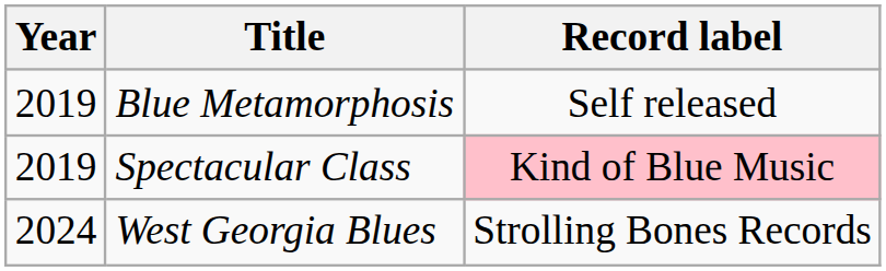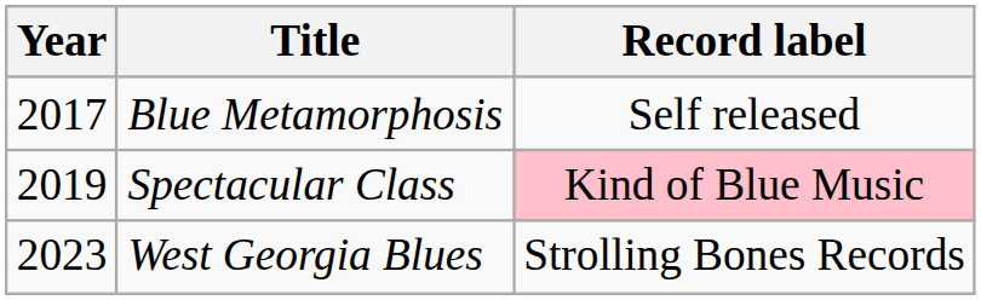Blue Metamorphosis | Year: 2019 -> 2017
West Georgia Blues | Year: 2024 -> 2023
